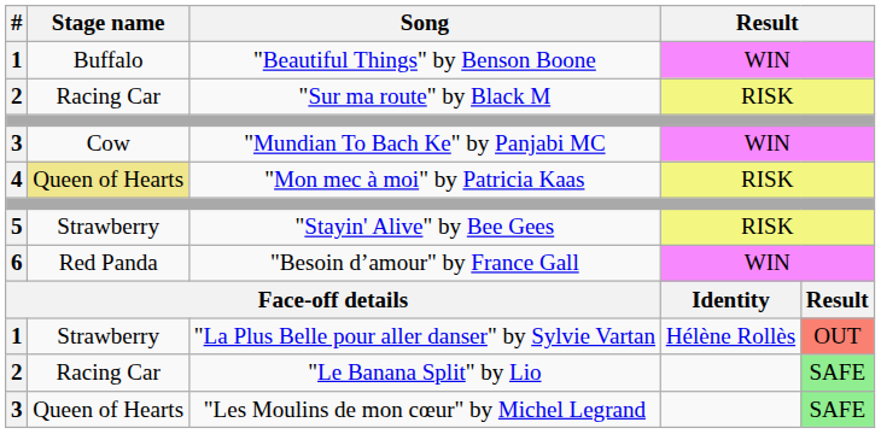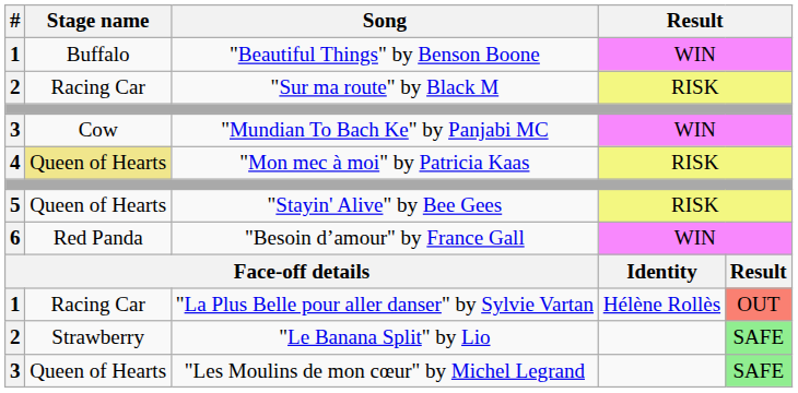"Stayin' Alive" by Bee Gees | Stage name: Strawberry -> Queen of Hearts
"La Plus Belle pour aller danser" by Sylvie Vartan | Stage name: Strawberry -> Racing Car
"Le Banana Split" by Lio | Stage name: Racing Car -> Strawberry
